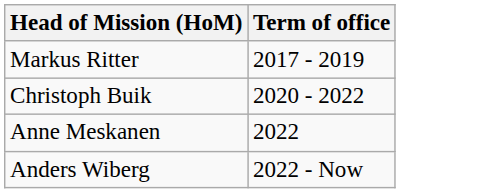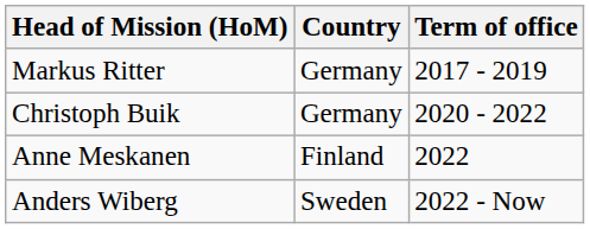+ column: Country | Germany | Germany | Finland | Sweden
